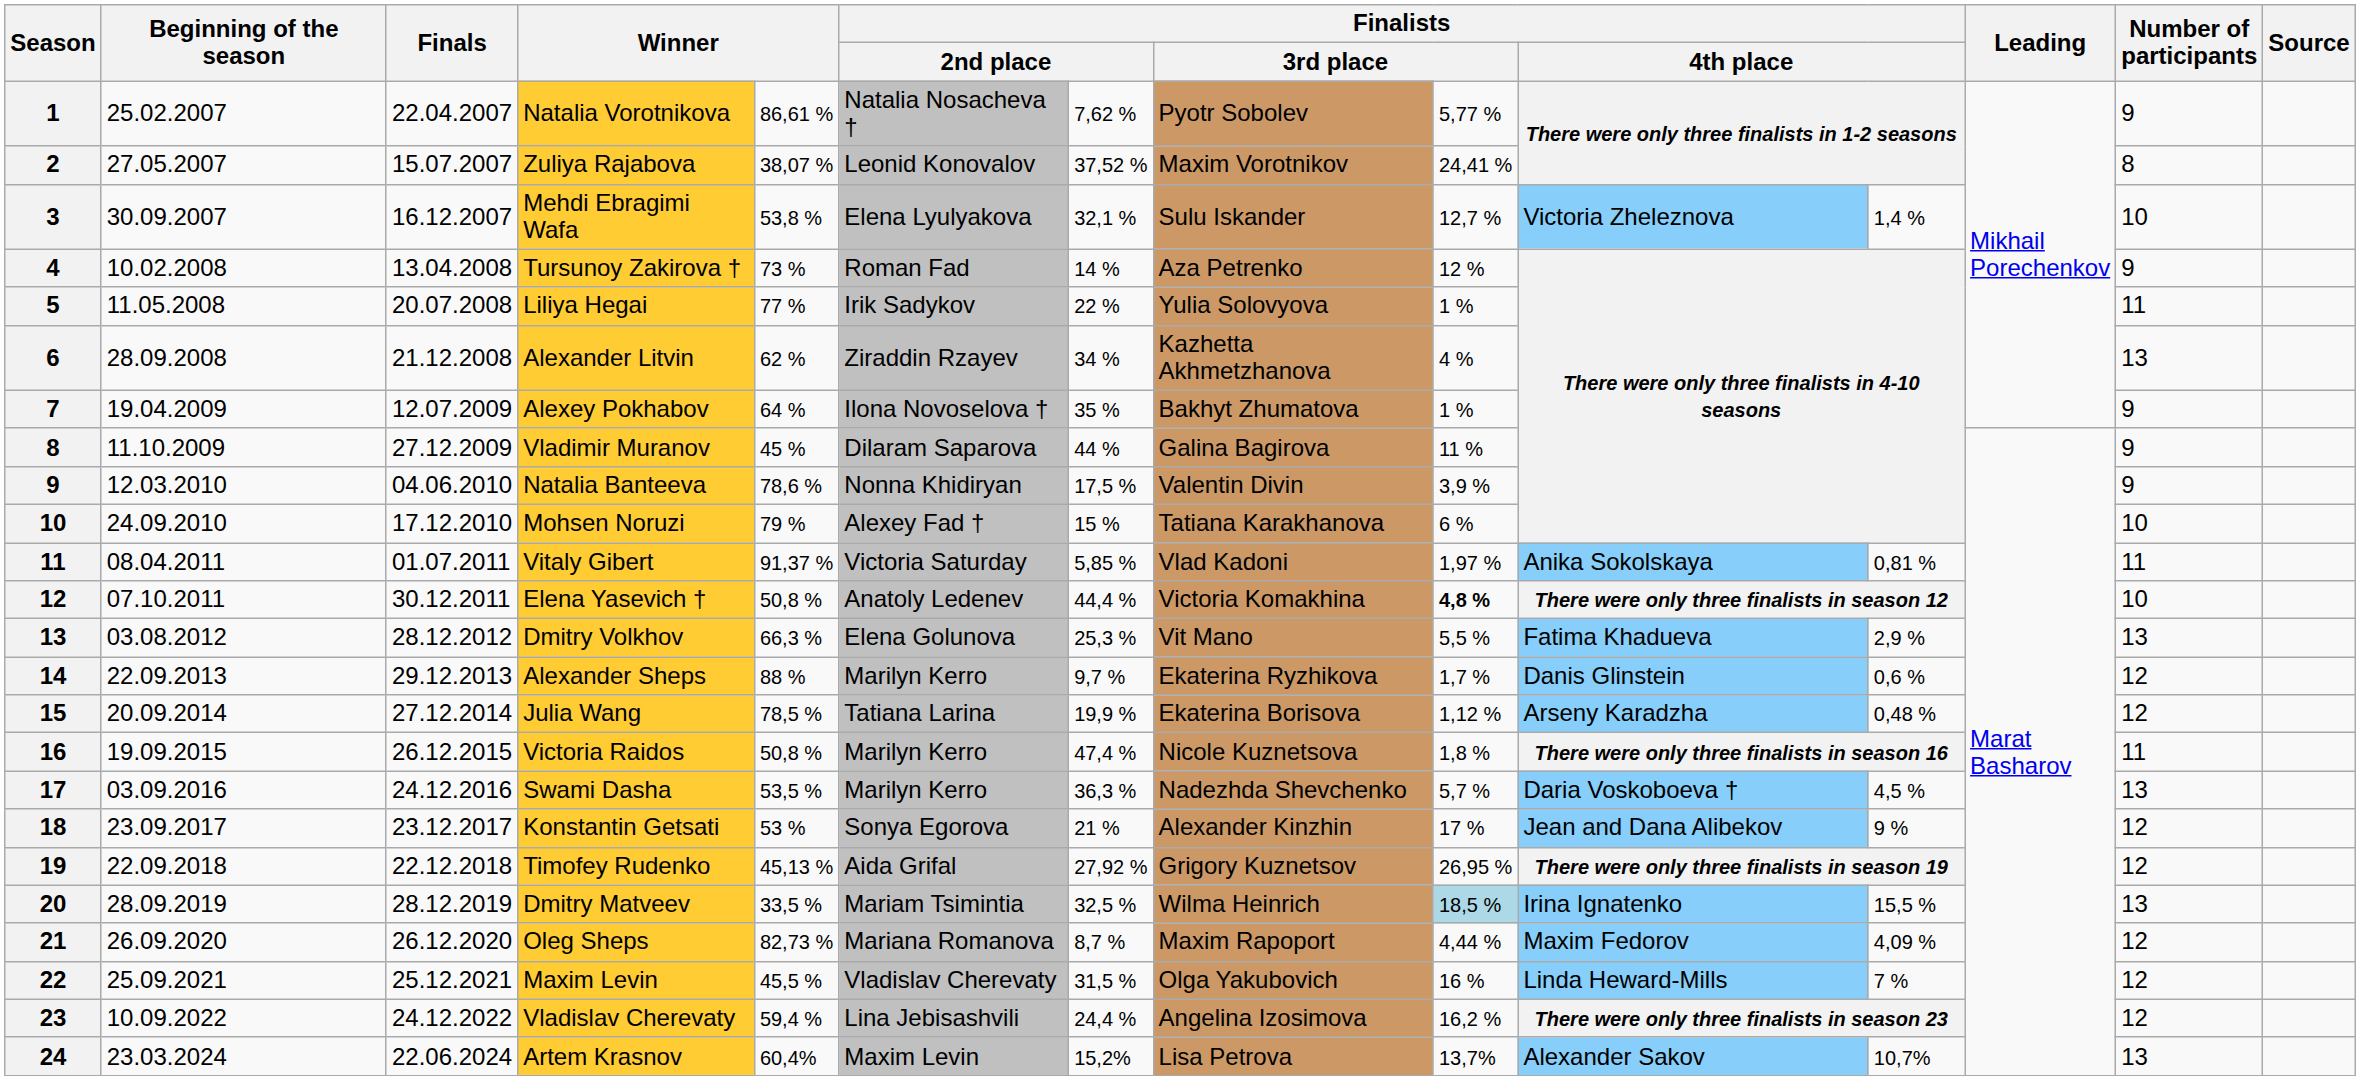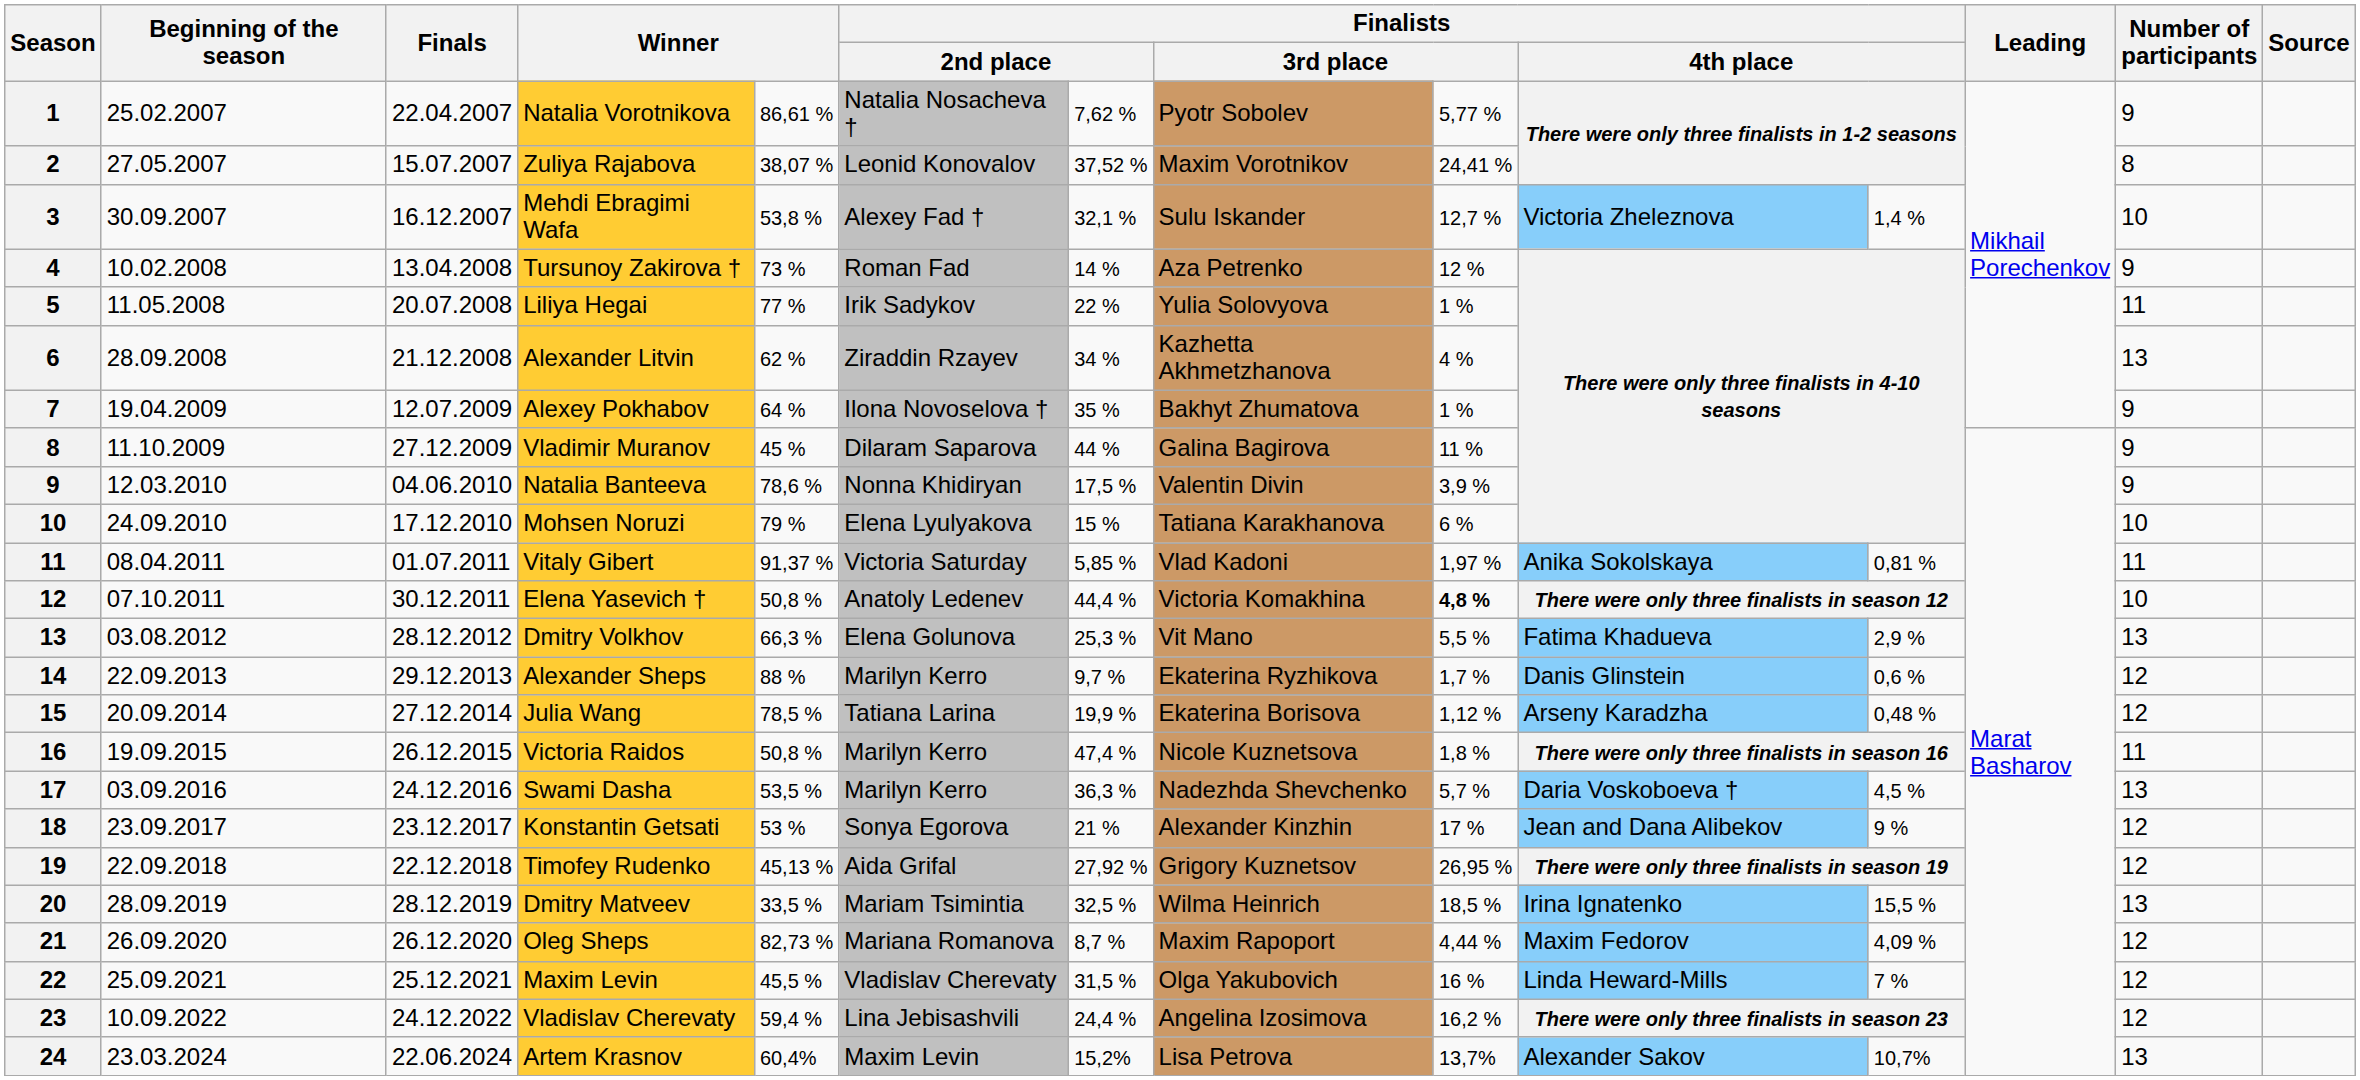Mehdi Ebragimi Wafa | column 6: Elena Lyulyakova -> Alexey Fad †
Mohsen Noruzi | column 6: Alexey Fad † -> Elena Lyulyakova
Dmitry Matveev | column 9: lightblue background -> no background
